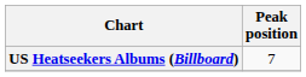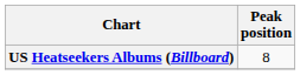US Heatseekers Albums (Billboard) | Peak position: 7 -> 8
